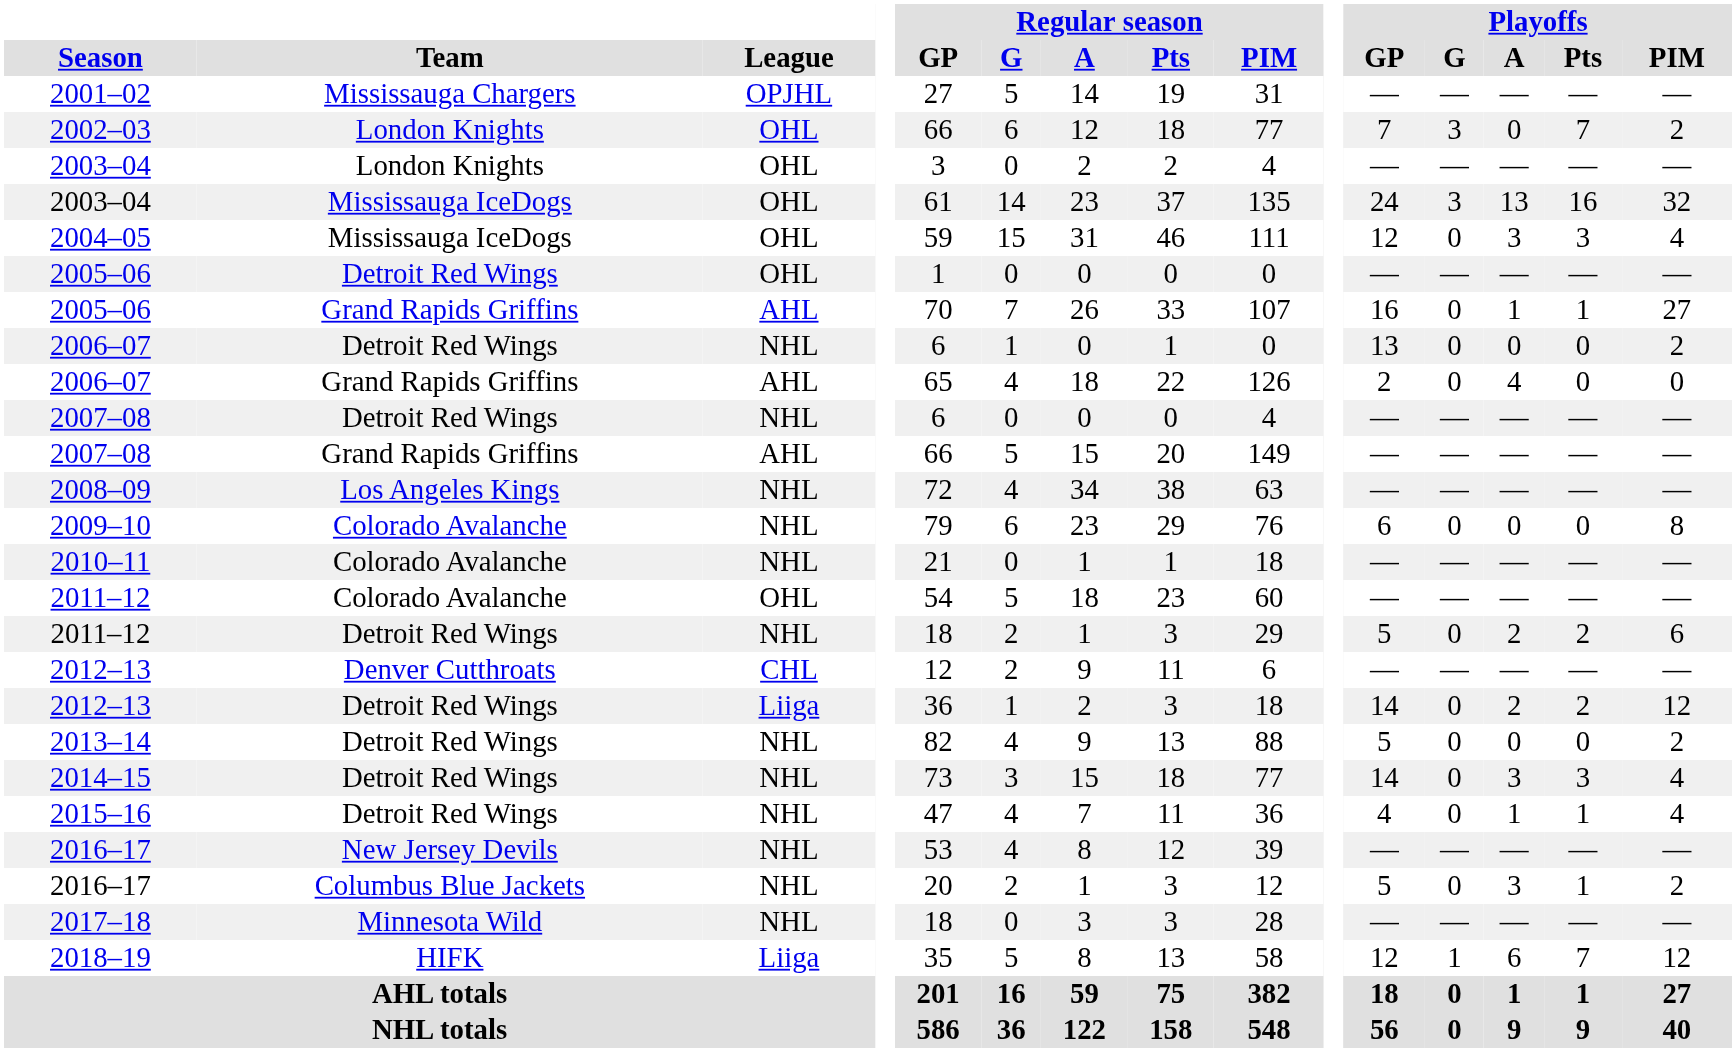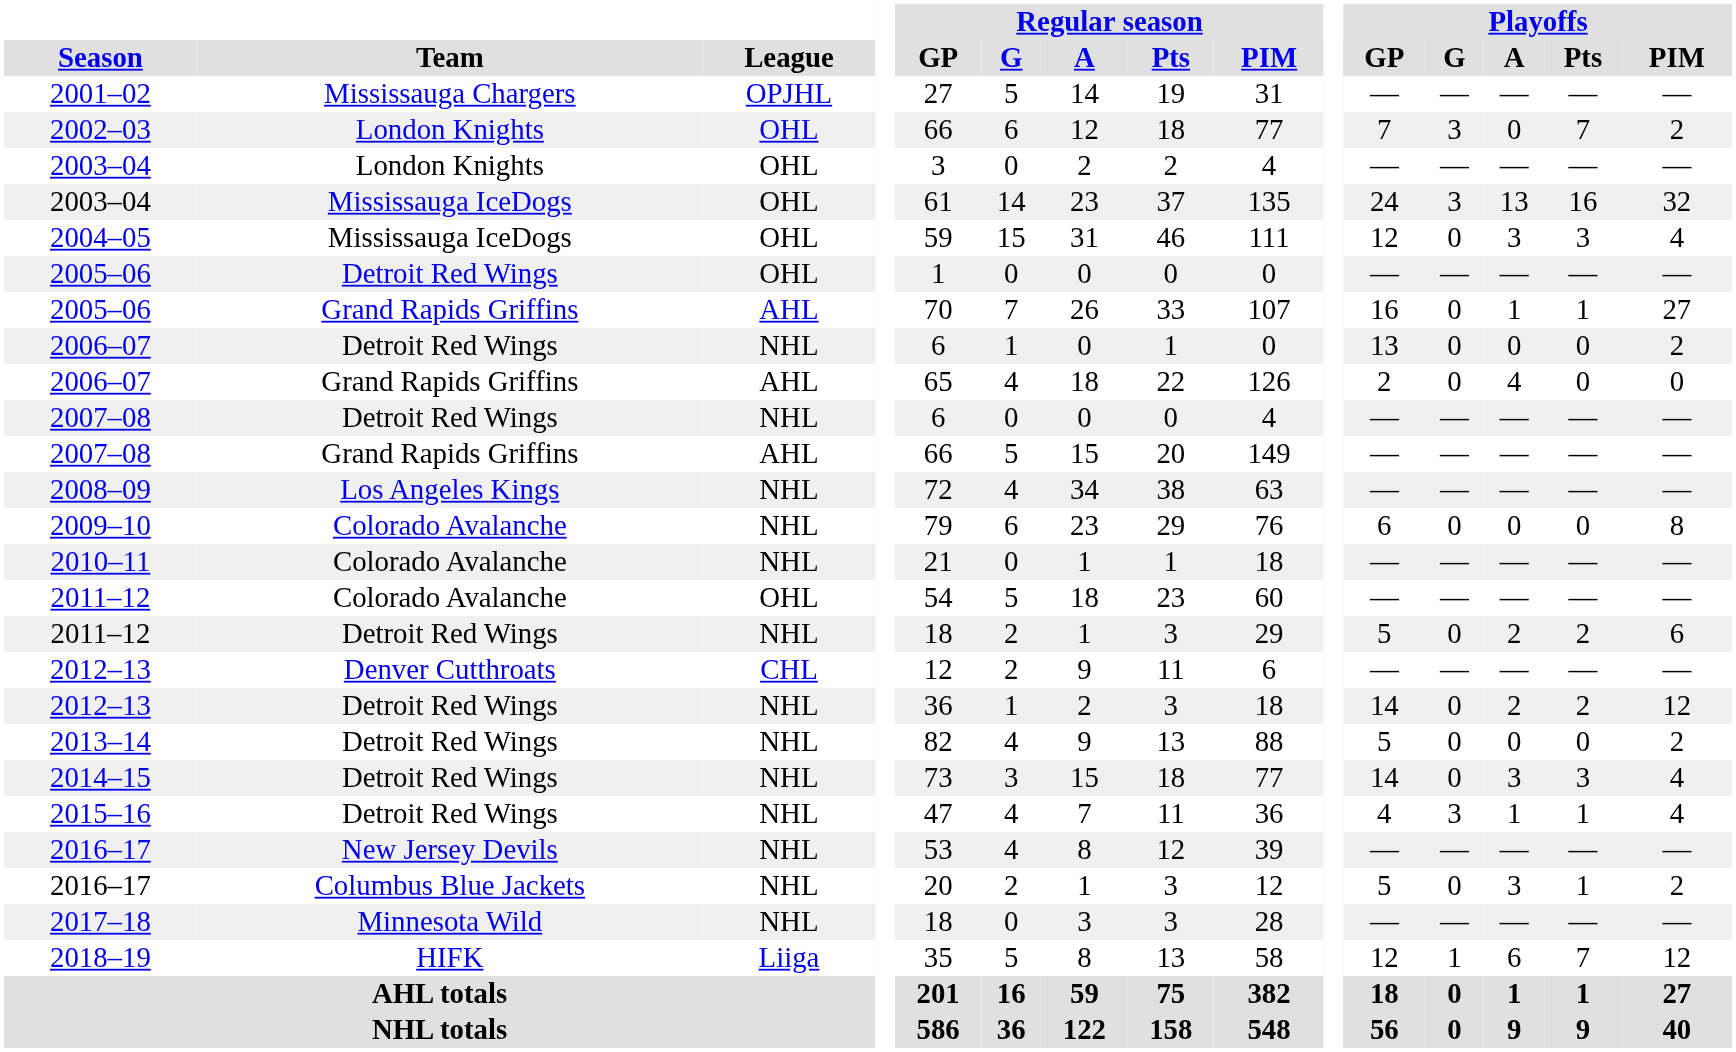2012–13 / Detroit Red Wings | League: Liiga -> NHL
2015–16 | Playoffs / G: 0 -> 3
